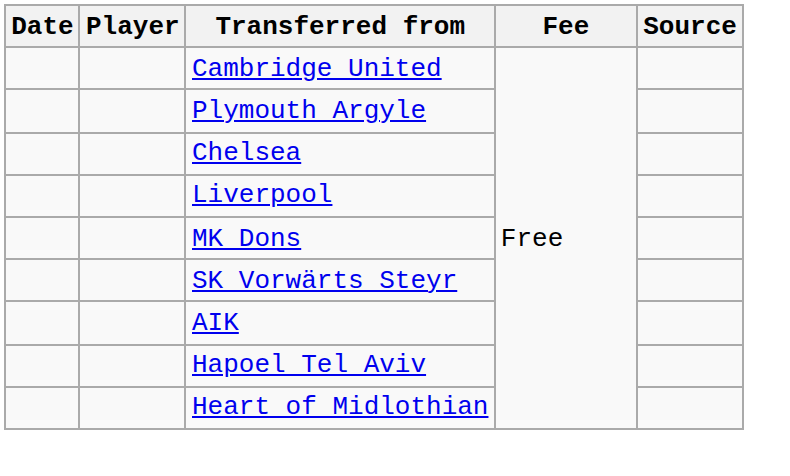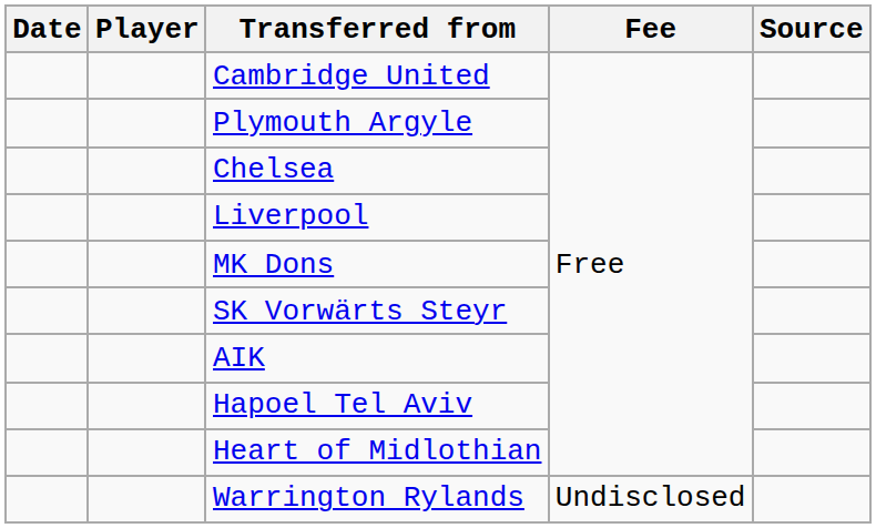+ row: Warrington Rylands | Undisclosed
